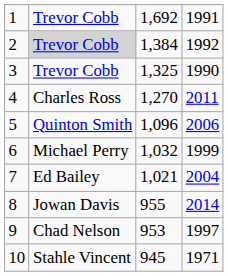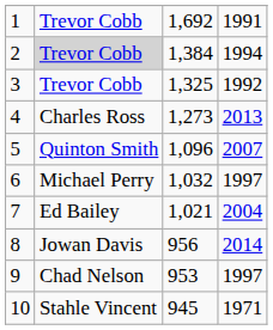2 | column 4: 1992 -> 1994
3 | column 4: 1990 -> 1992
4 | column 3: 1,270 -> 1,273
4 | column 4: 2011 -> 2013
5 | column 4: 2006 -> 2007
6 | column 4: 1999 -> 1997
8 | column 3: 955 -> 956
